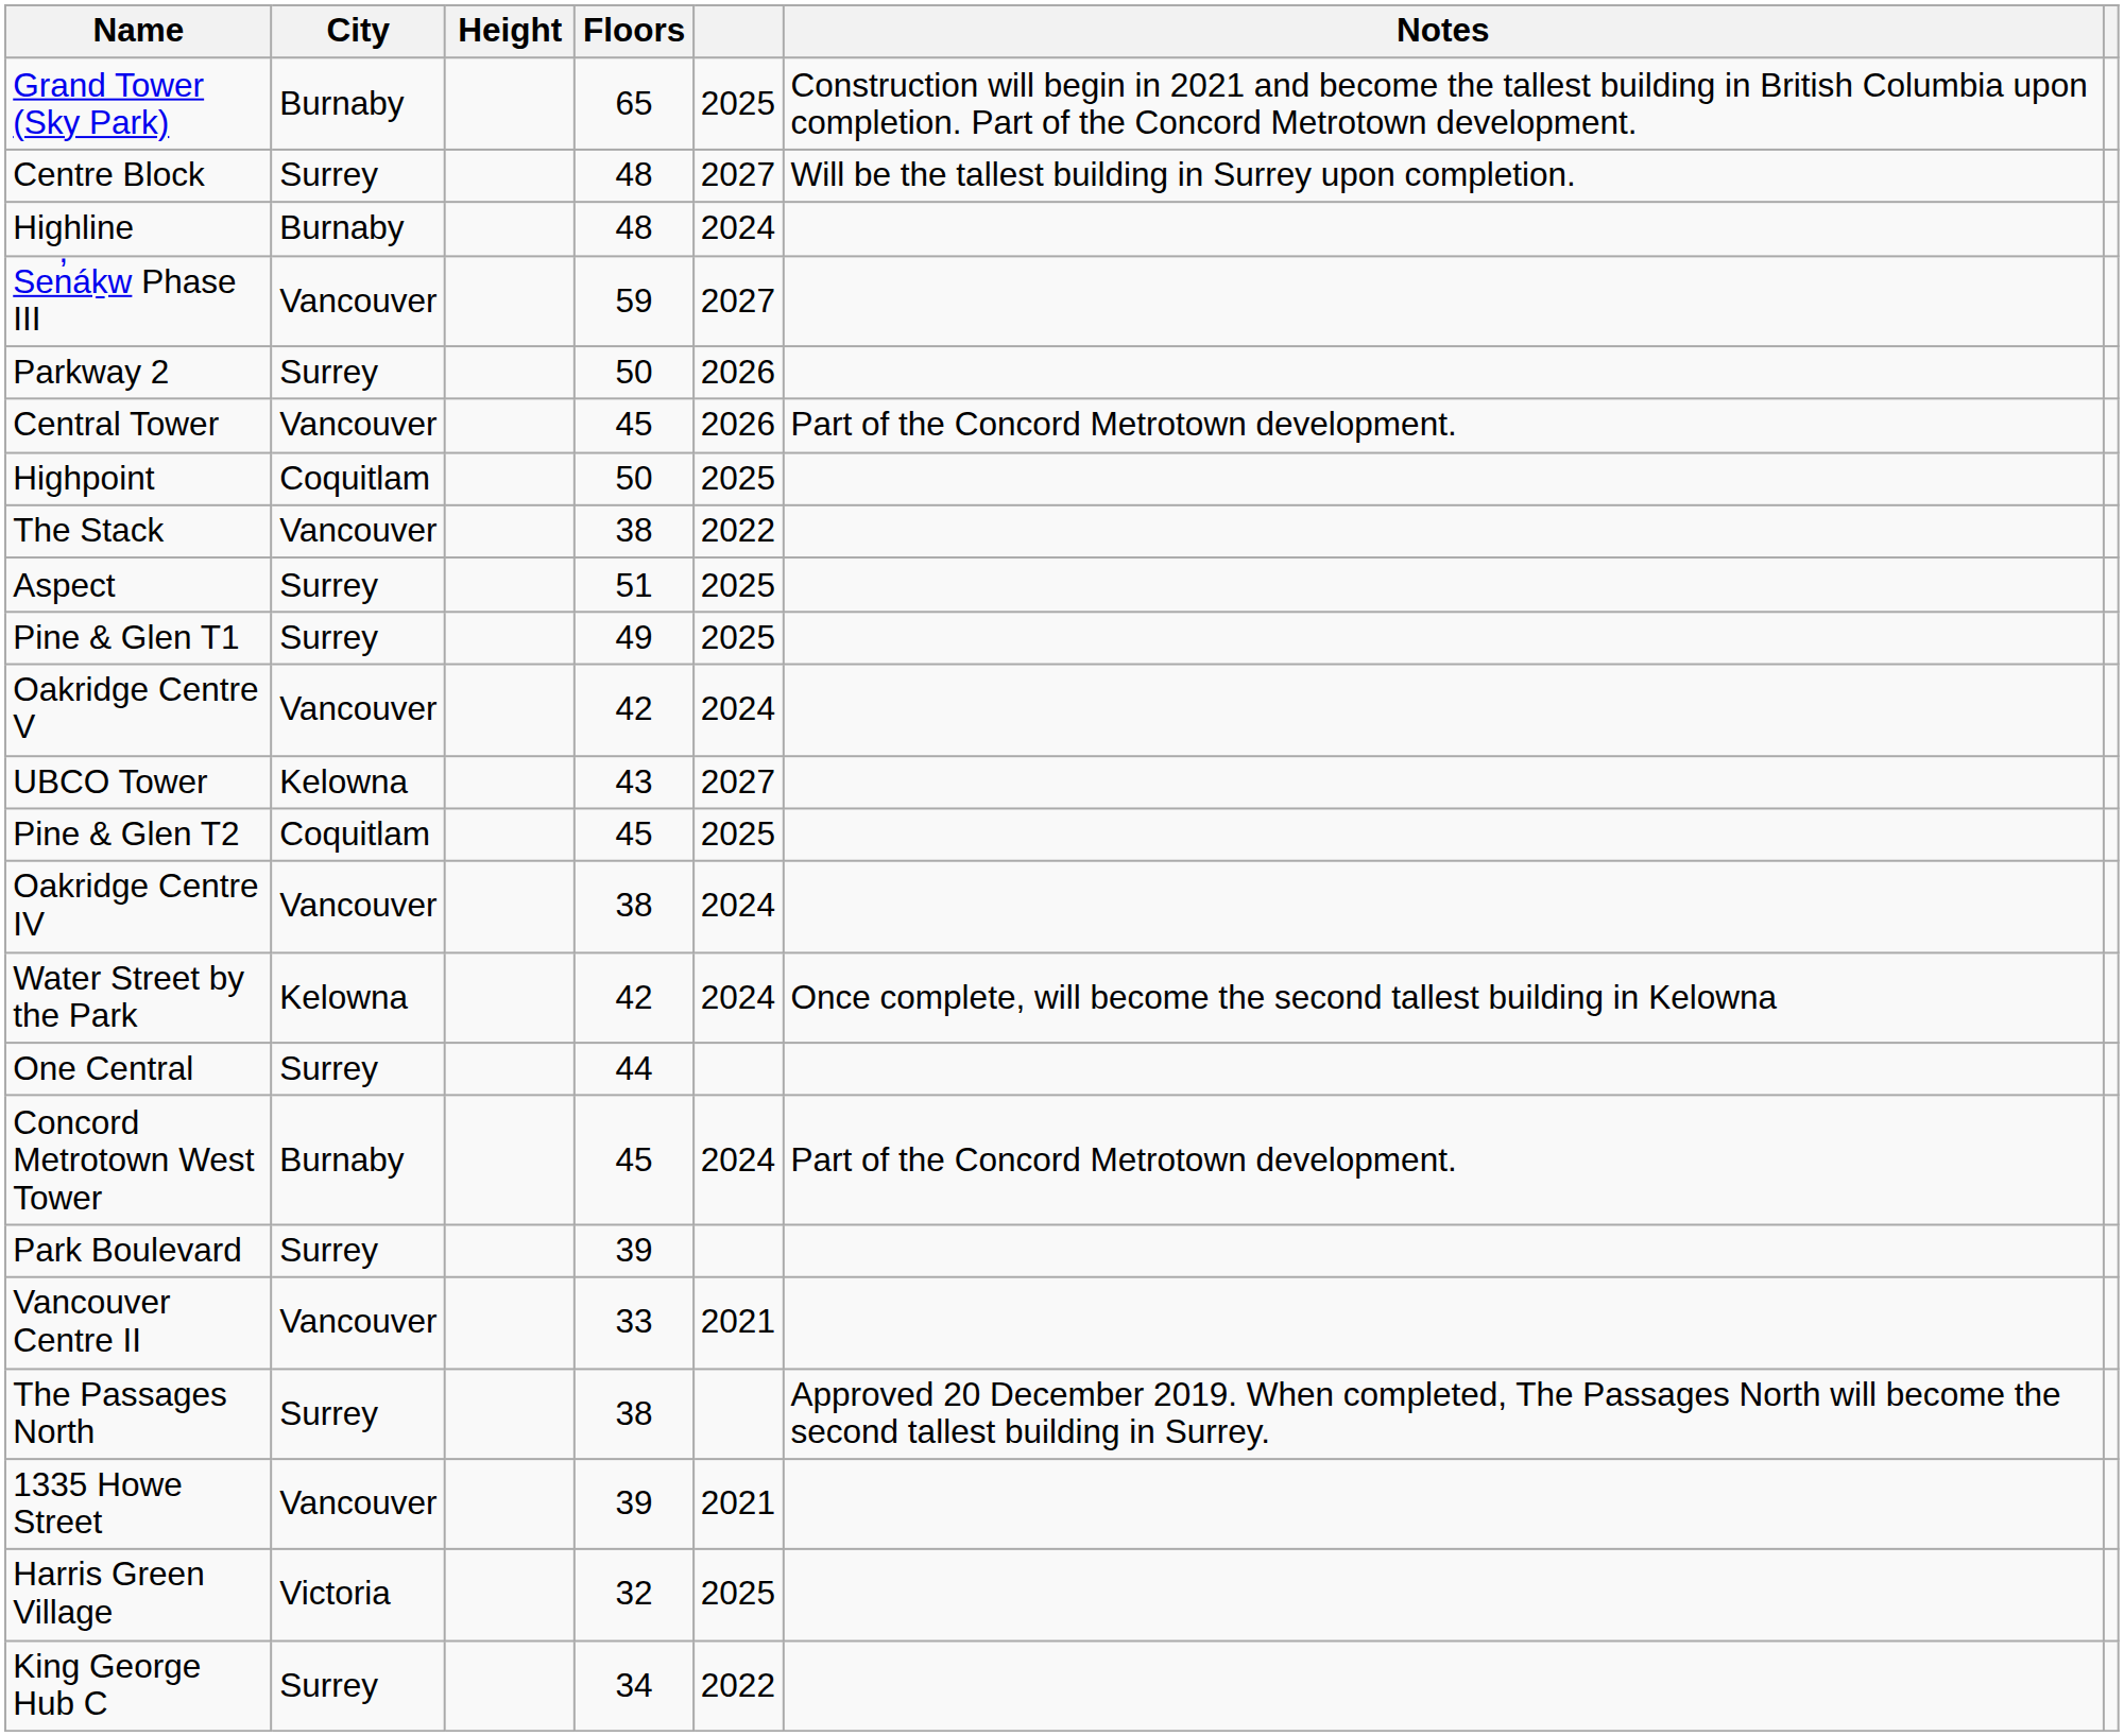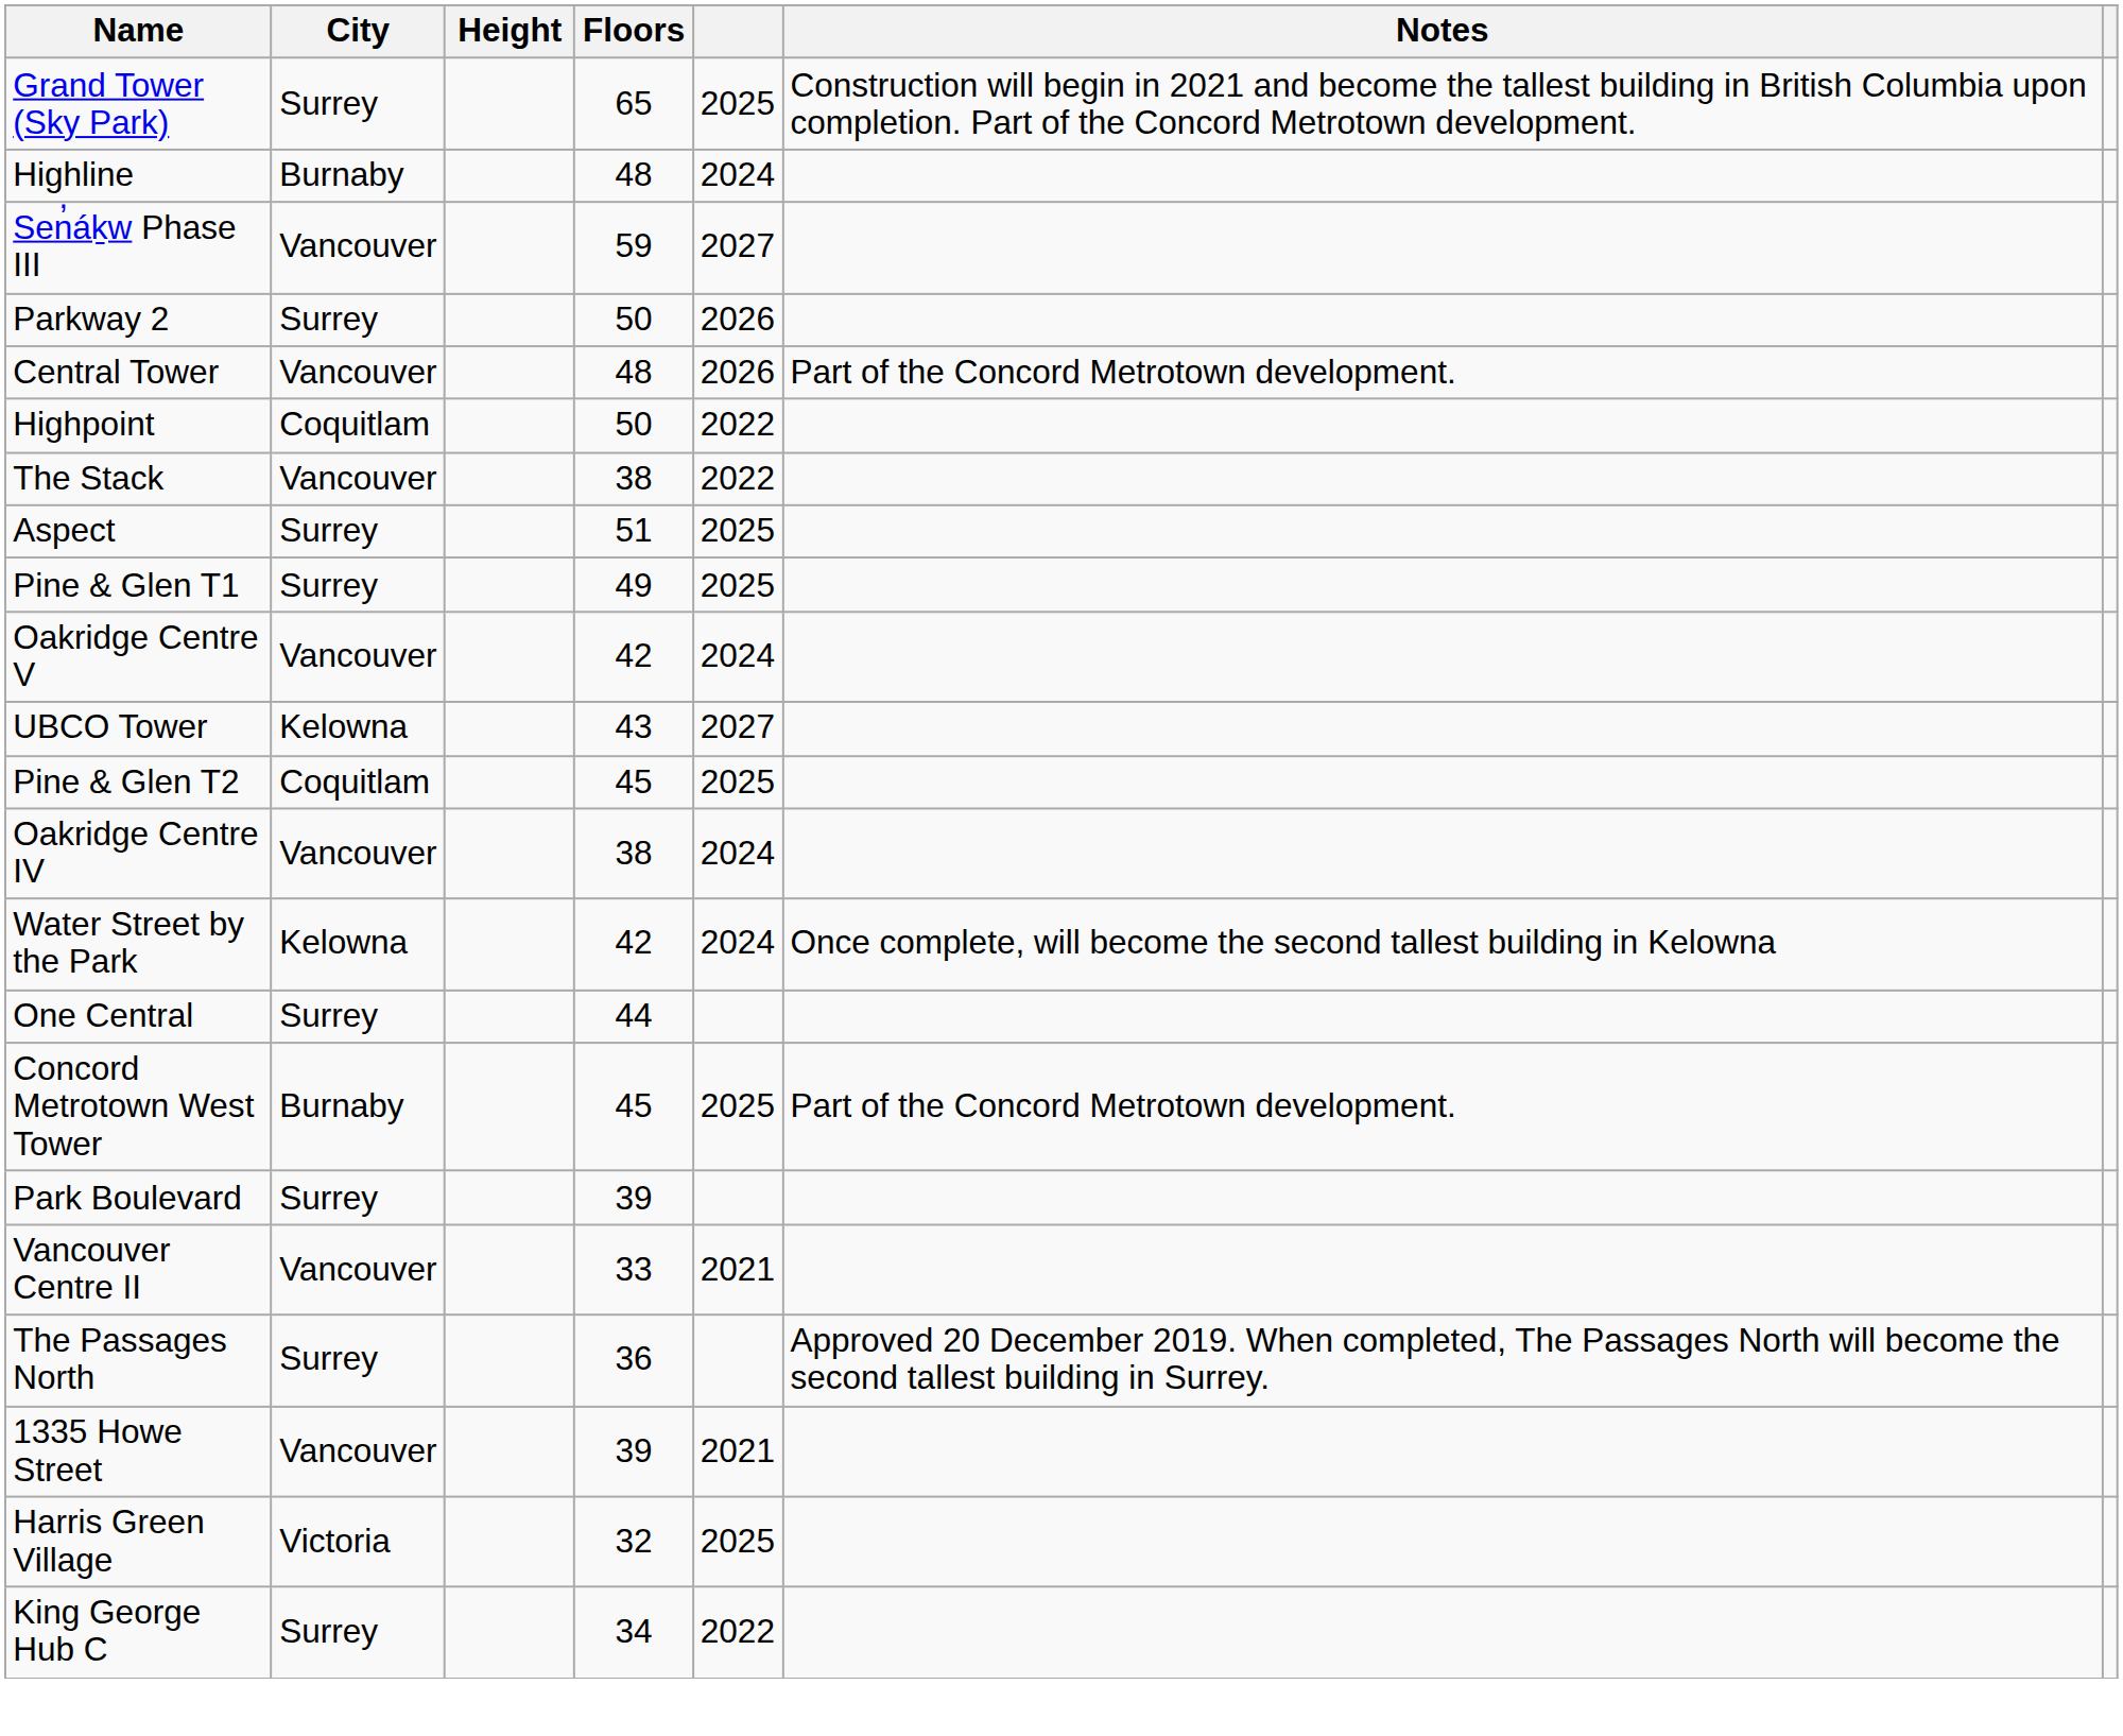Grand Tower (Sky Park) | City: Burnaby -> Surrey
- row: Centre Block | Surrey | 48 | 2027 | Will be the tallest building in Surrey upon completion.
Central Tower | Floors: 45 -> 48
Highpoint | column 5: 2025 -> 2022
Concord Metrotown West Tower | column 5: 2024 -> 2025
The Passages North | Floors: 38 -> 36
